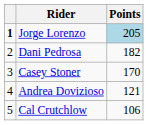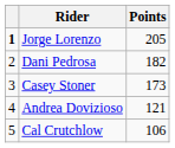Jorge Lorenzo | Points: lightblue background -> no background
Casey Stoner | Points: 170 -> 173
